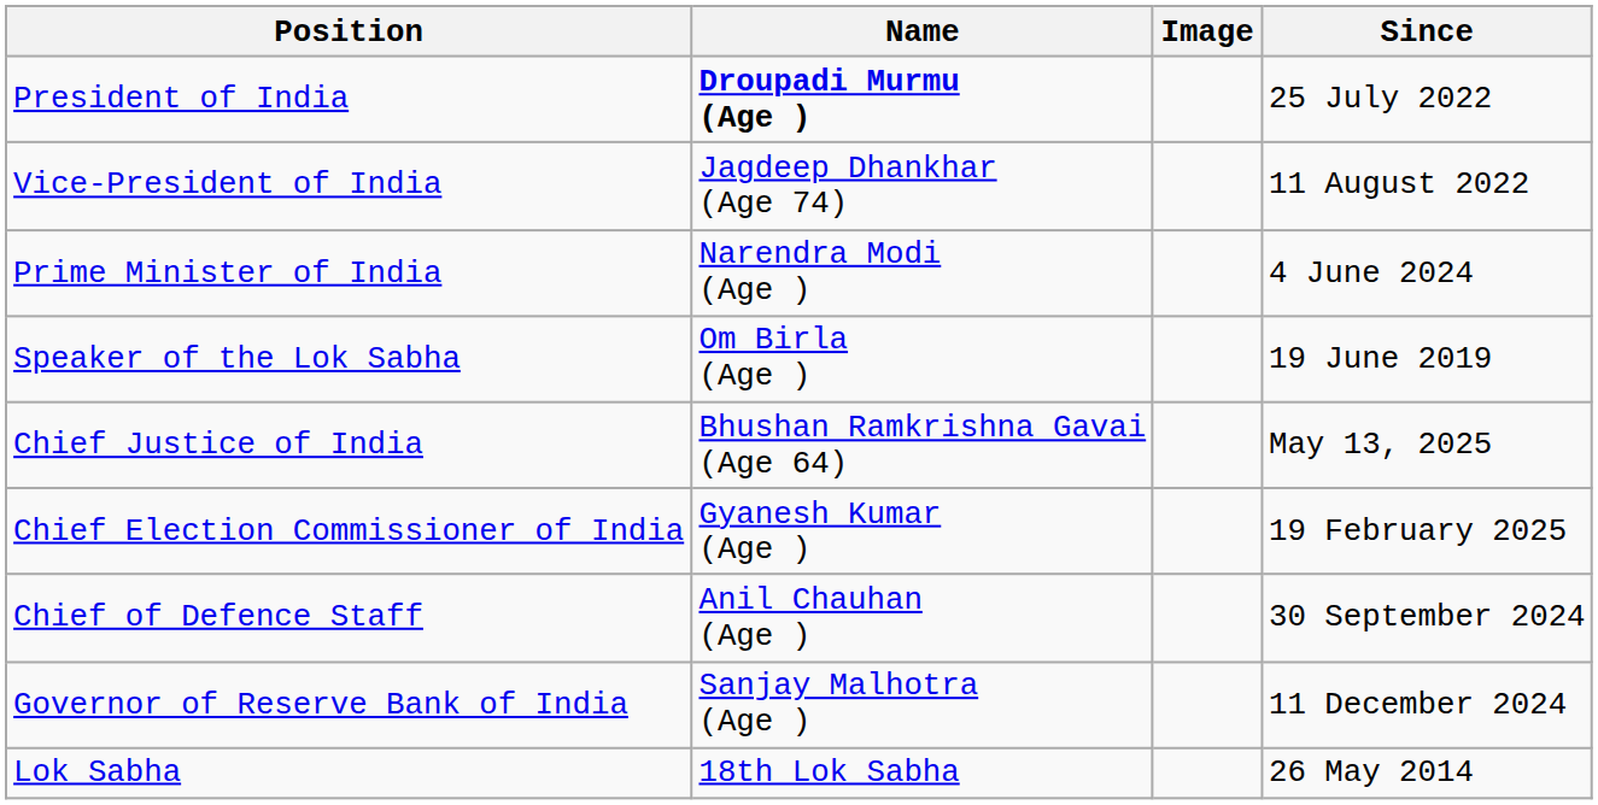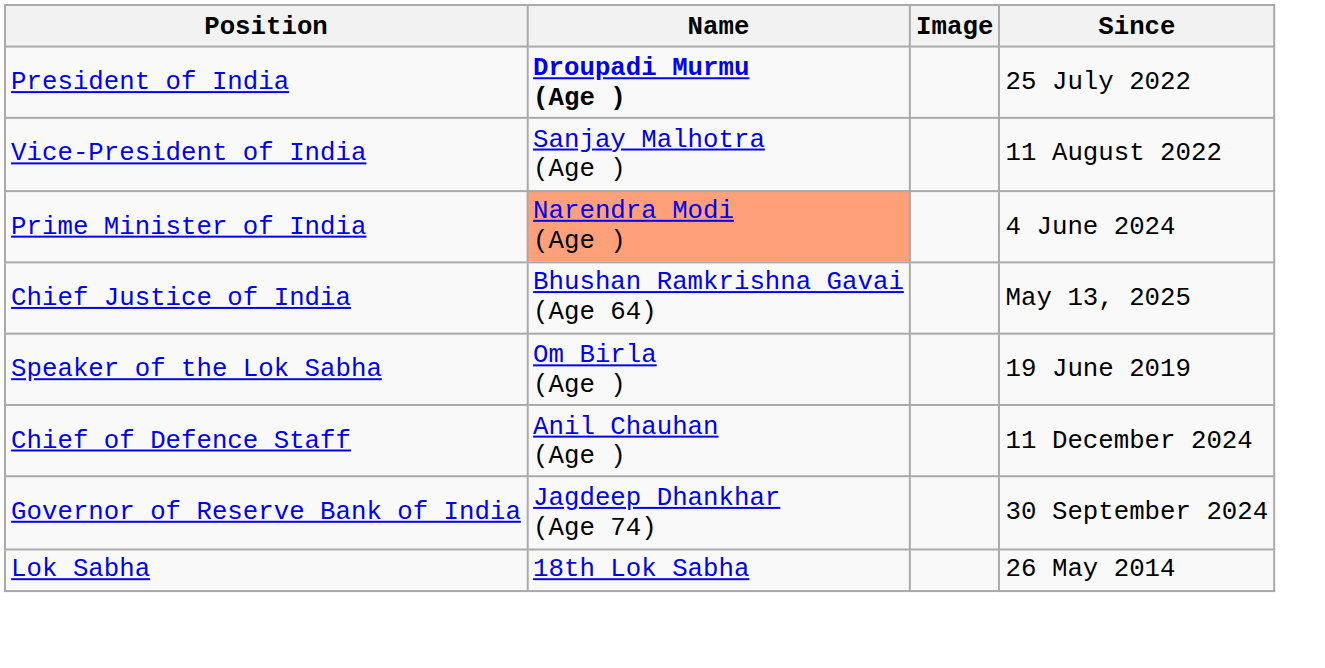Vice-President of India | Name: Jagdeep Dhankhar (Age 74) -> Sanjay Malhotra (Age )
Prime Minister of India | Name: no background -> lightsalmon background
rows swapped: Chief Justice of India <-> Speaker of the Lok Sabha
- row: Chief Election Commissioner of India | Gyanesh Kumar (Age ) | 19 February 2025
Chief of Defence Staff | Since: 30 September 2024 -> 11 December 2024
Governor of Reserve Bank of India | Name: Sanjay Malhotra (Age ) -> Jagdeep Dhankhar (Age 74)
Governor of Reserve Bank of India | Since: 11 December 2024 -> 30 September 2024
